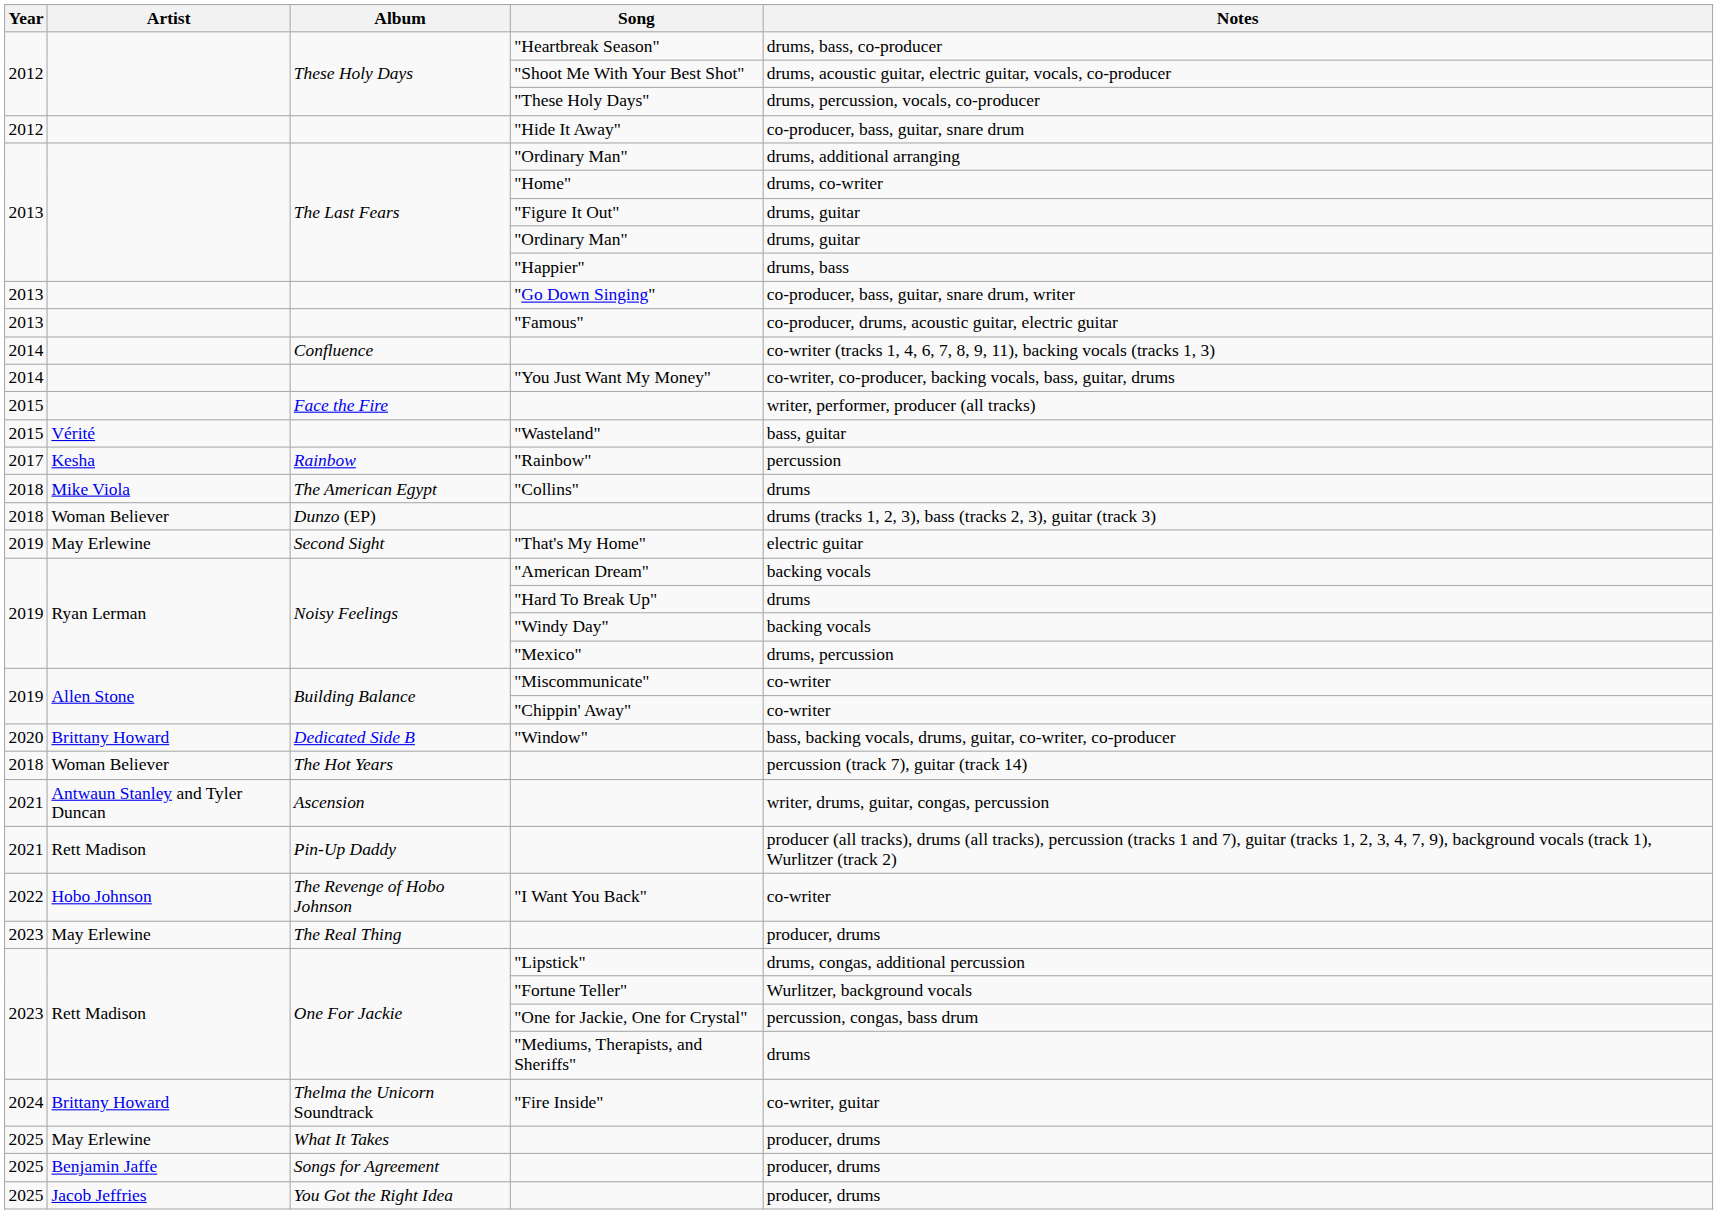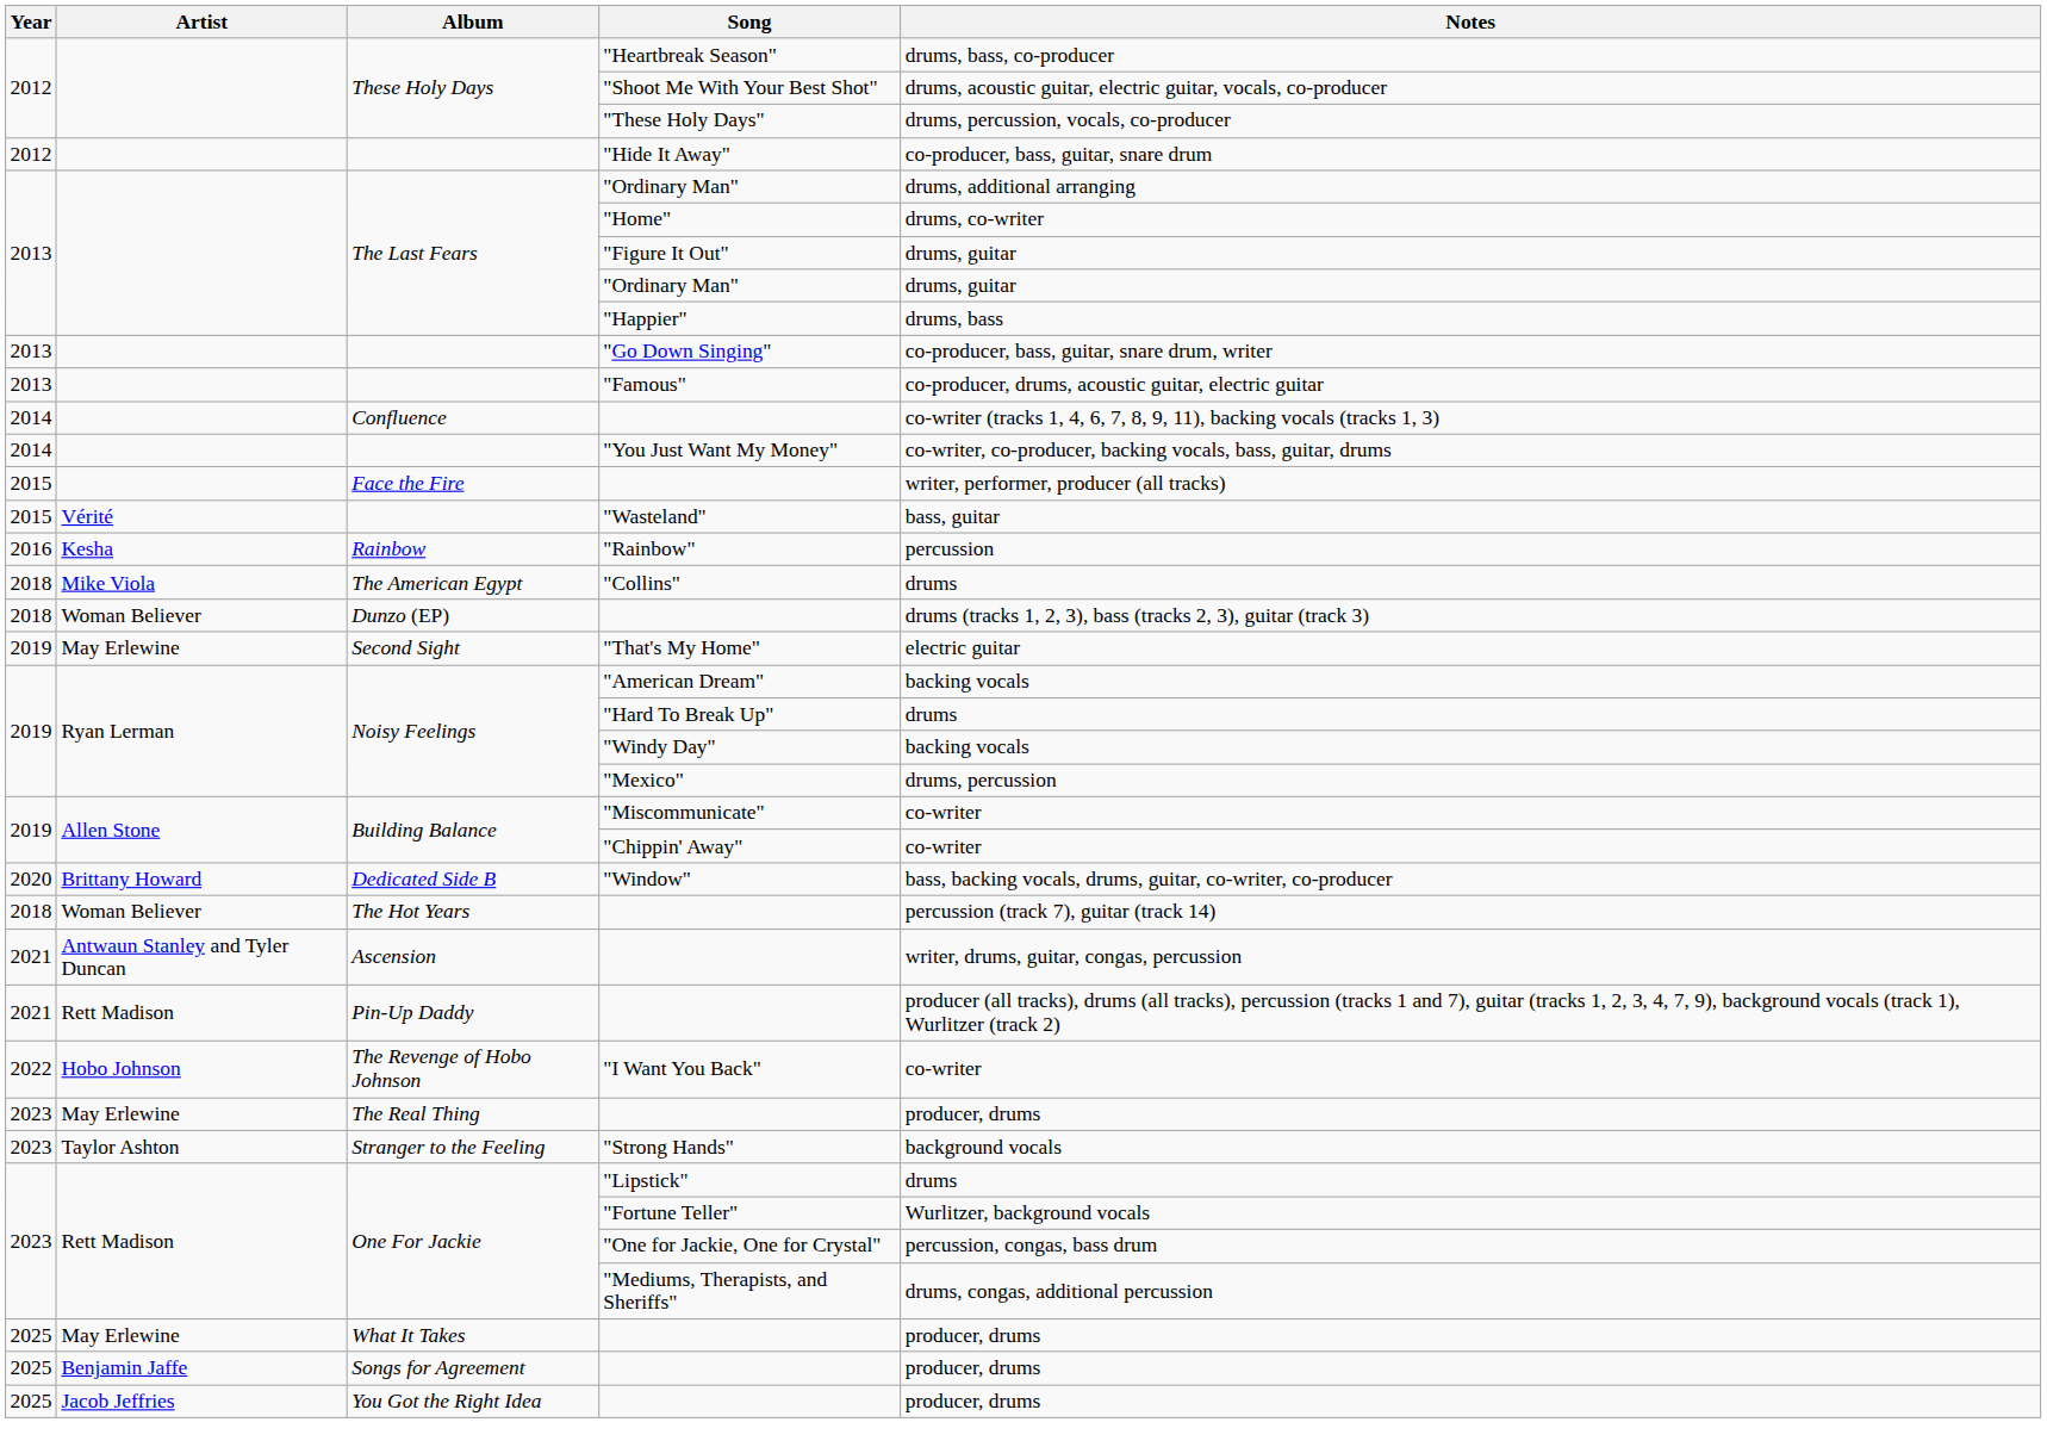"Rainbow" | Year: 2017 -> 2016
+ row: 2023 | Taylor Ashton | Stranger to the Feeling | "Strong Hands" | background vocals
"Lipstick" | Notes: drums, congas, additional percussion -> drums
"Mediums, Therapists, and Sheriffs" | Notes: drums -> drums, congas, additional percussion
- row: 2024 | Brittany Howard | Thelma the Unicorn Soundtrack | "Fire Inside" | co-writer, guitar
